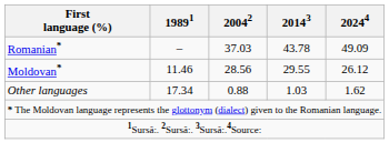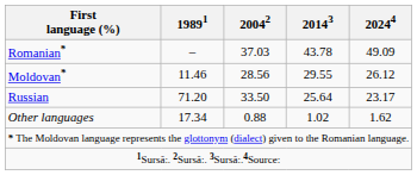+ row: Russian | 71.20 | 33.50 | 25.64 | 23.17
Other languages | 20143: 1.03 -> 1.02
